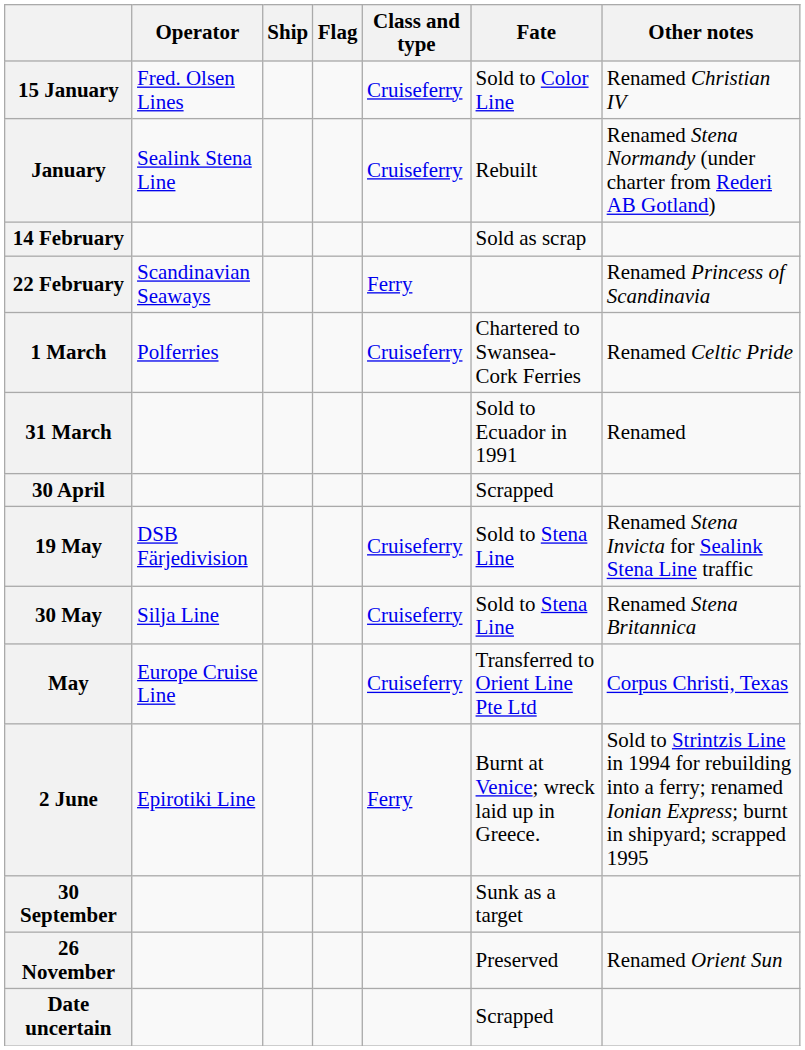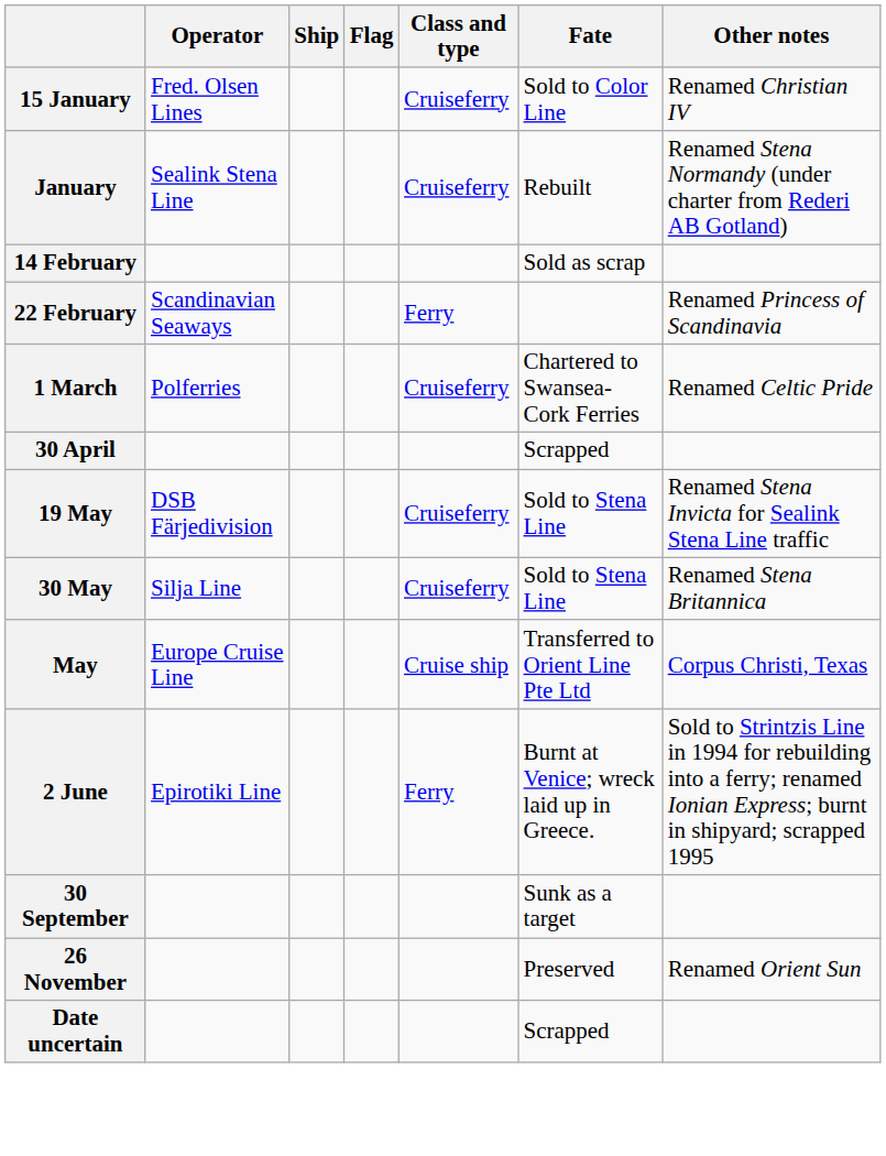- row: 31 March | Sold to Ecuador in 1991 | Renamed
May | Class and type: Cruiseferry -> Cruise ship
